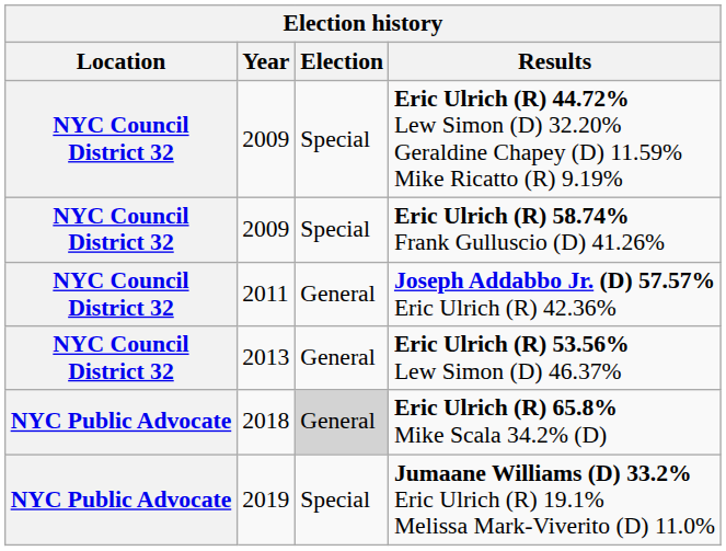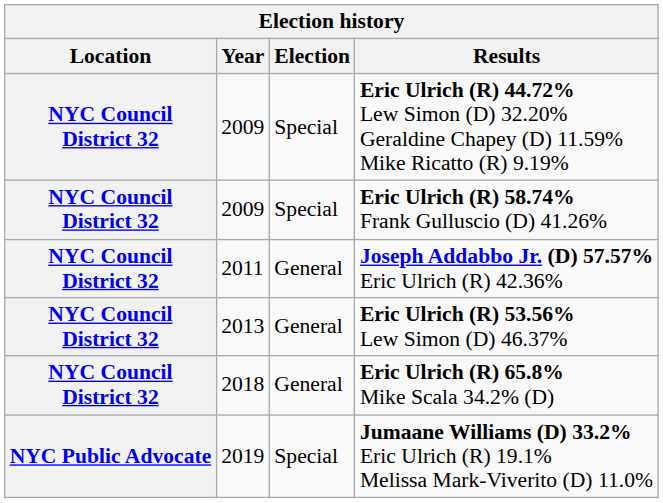Eric Ulrich (R) 65.8% Mike Scala 34.2% (D) | Location: NYC Public Advocate -> NYC Council District 32
Eric Ulrich (R) 65.8% Mike Scala 34.2% (D) | Election: lightgrey background -> no background
